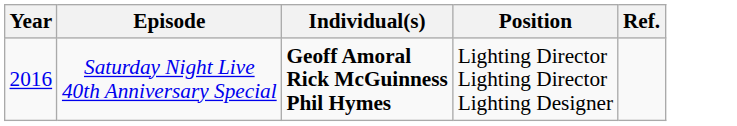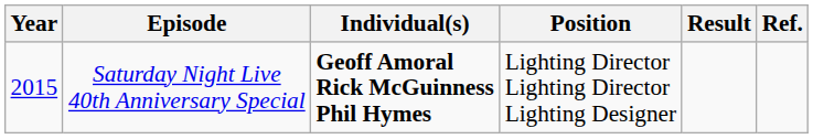+ column: Result
Saturday Night Live 40th Anniversary Special | Year: 2016 -> 2015
